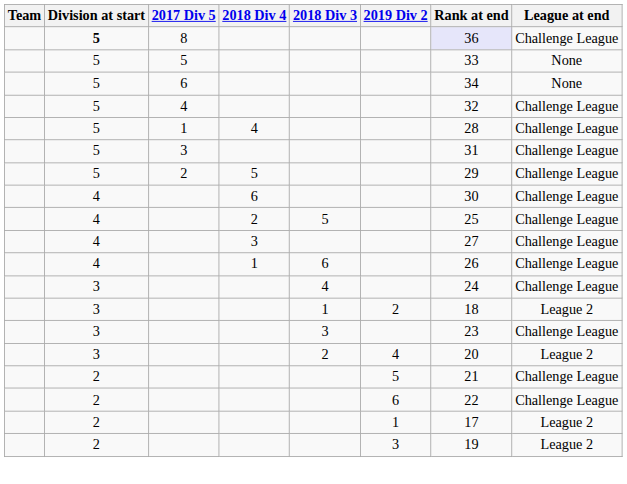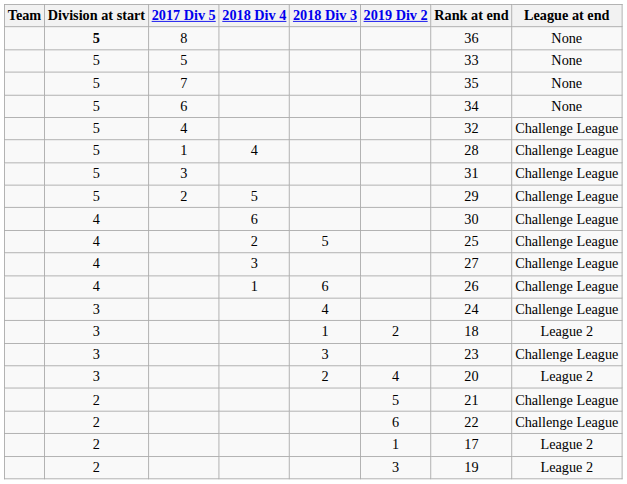8 | Rank at end: lavender background -> no background
8 | League at end: Challenge League -> None
+ row: 5 | 7 | 35 | None
